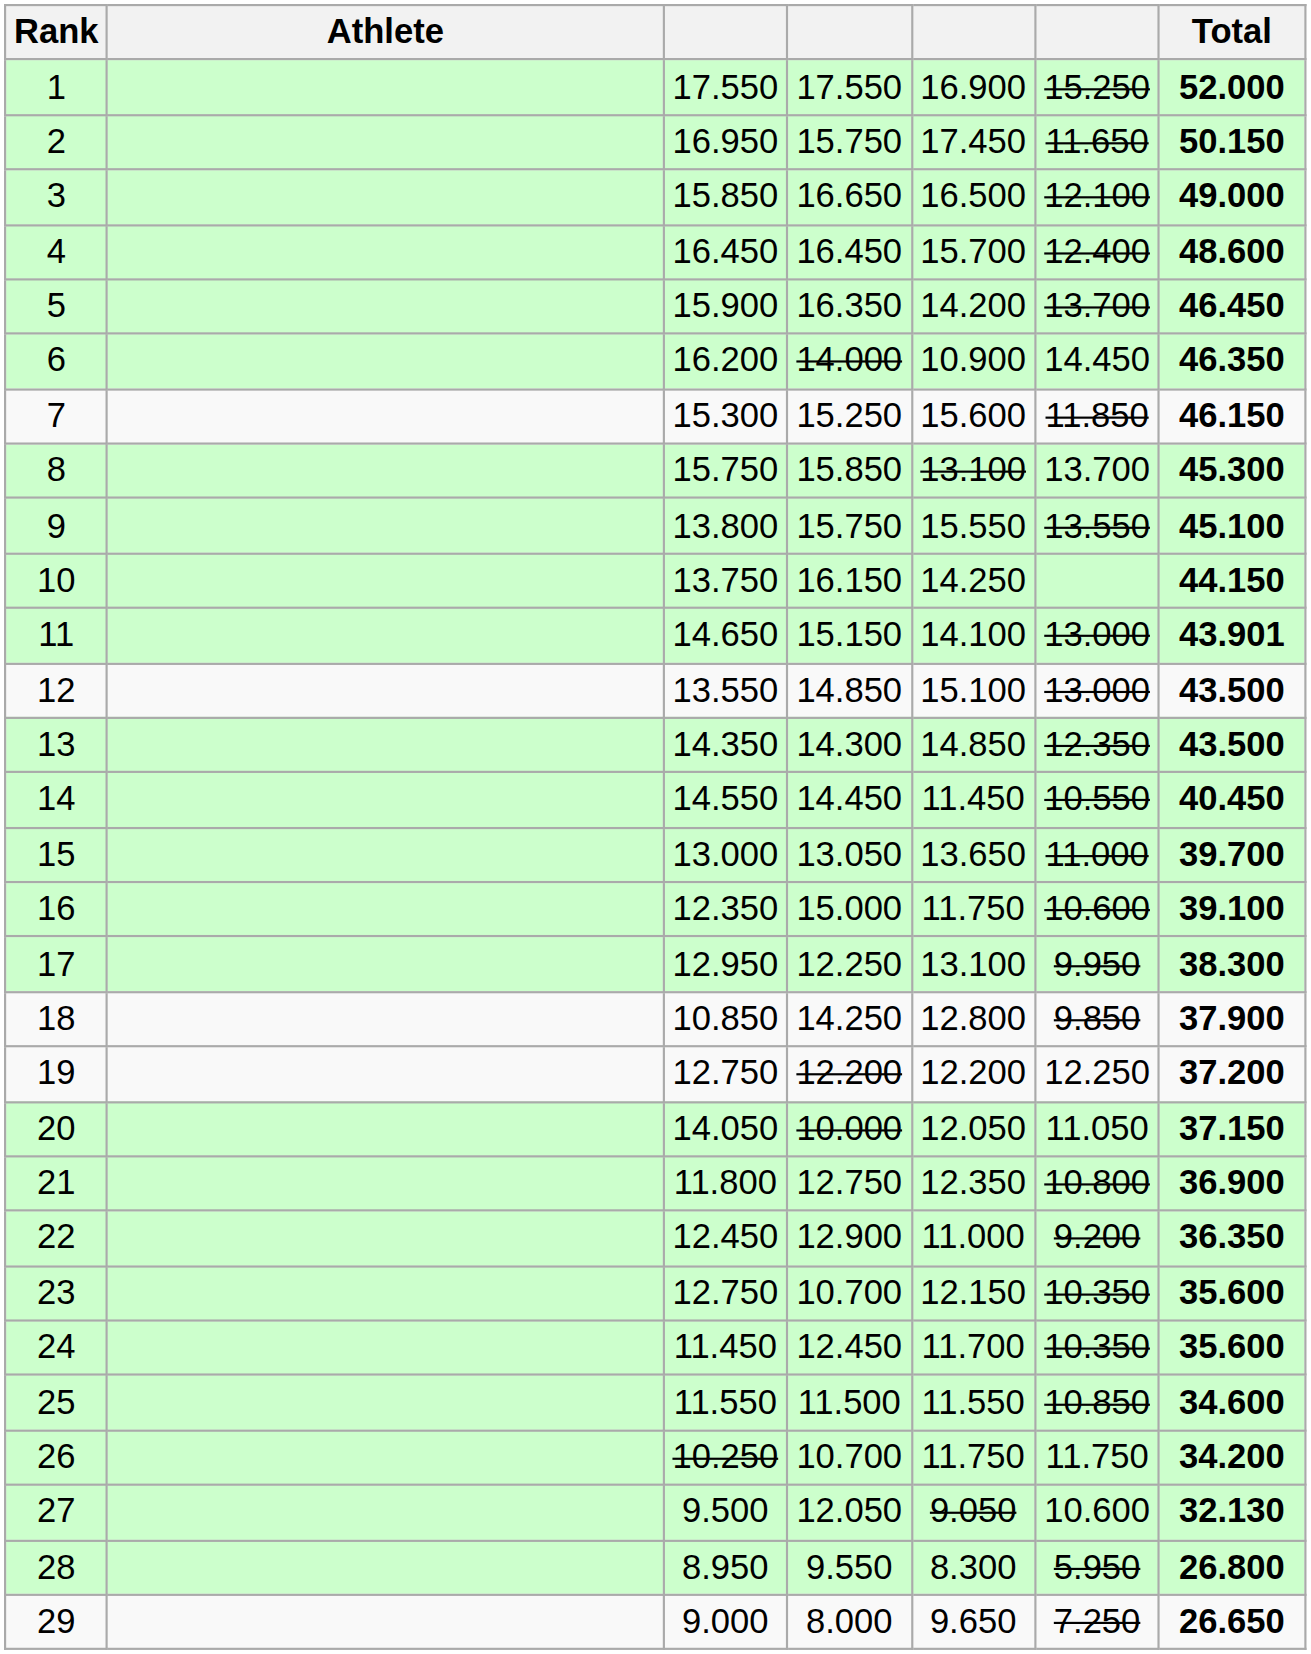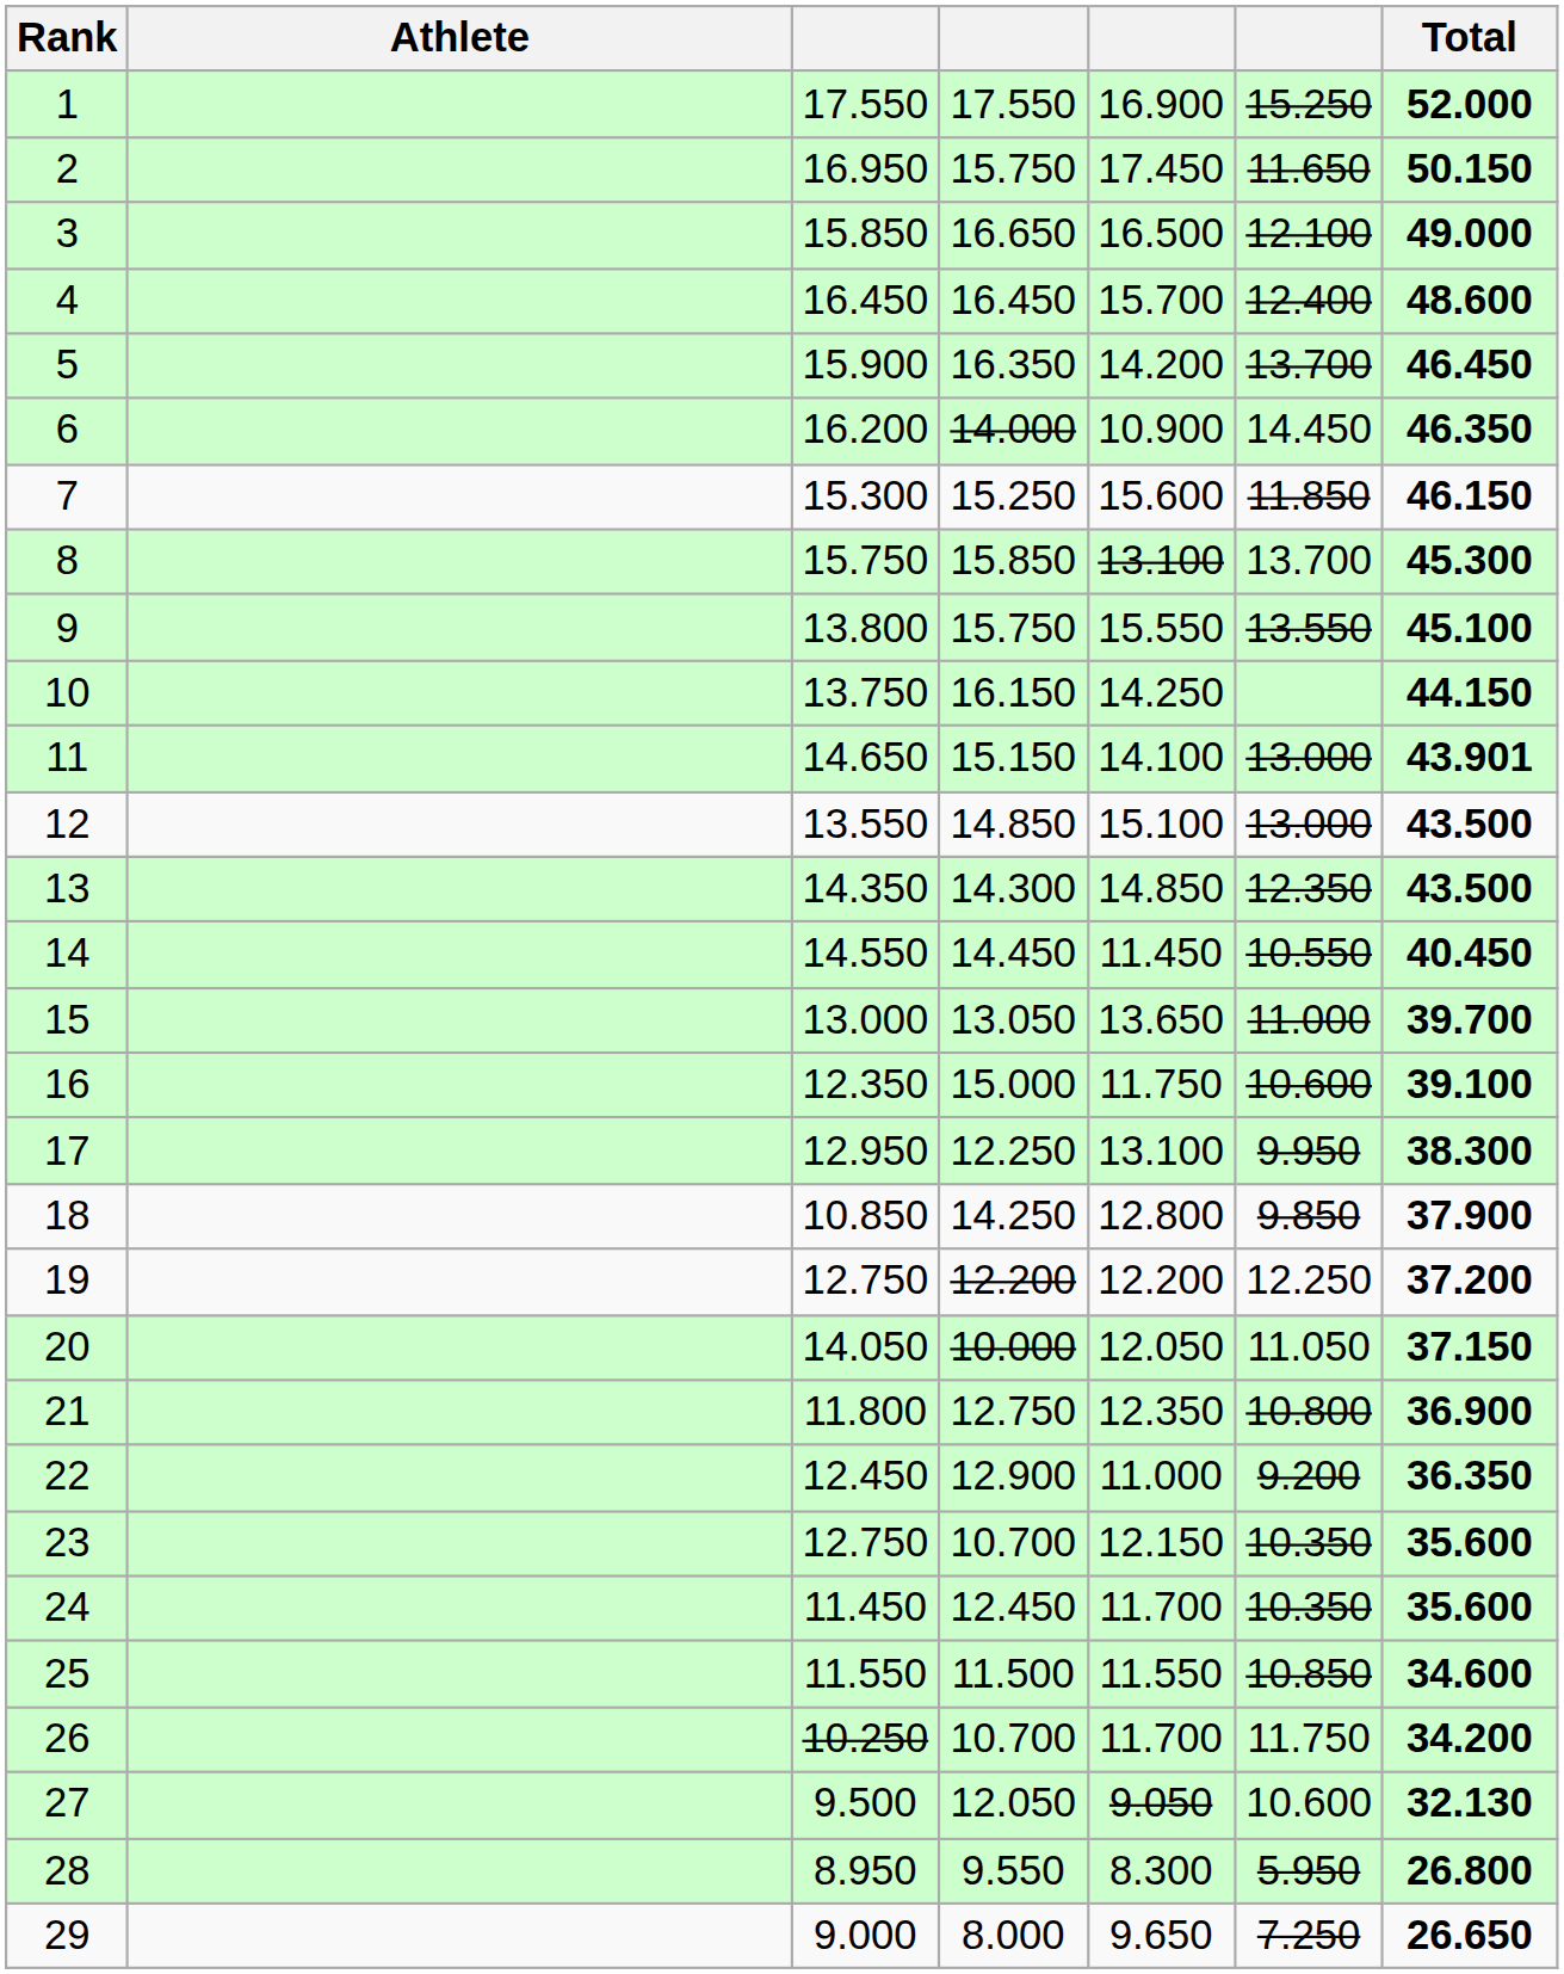26 | column 5: 11.750 -> 11.700
